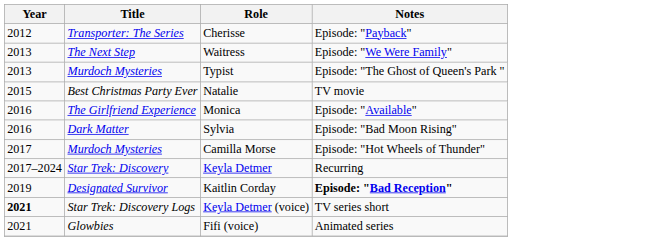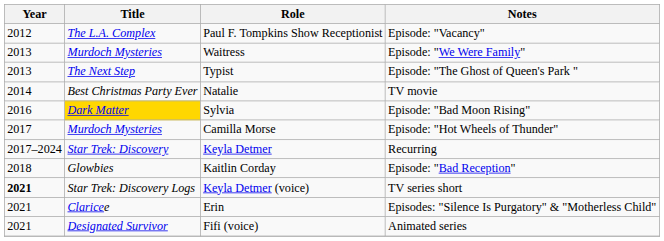+ row: 2012 | The L.A. Complex | Paul F. Tompkins Show Receptionist | Episode: "Vacancy"
- row: 2012 | Transporter: The Series | Cherisse | Episode: "Payback"
Waitress | Title: The Next Step -> Murdoch Mysteries
Typist | Title: Murdoch Mysteries -> The Next Step
Natalie | Year: 2015 -> 2014
- row: 2016 | The Girlfriend Experience | Monica | Episode: "Available"
Sylvia | Title: no background -> gold background
Kaitlin Corday | Year: 2019 -> 2018
Kaitlin Corday | Title: Designated Survivor -> Glowbies
Kaitlin Corday | Notes: bold -> normal
+ row: 2021 | Claricee | Erin | Episodes: "Silence Is Purgatory" & "Motherless Child"
Fifi (voice) | Title: Glowbies -> Designated Survivor
